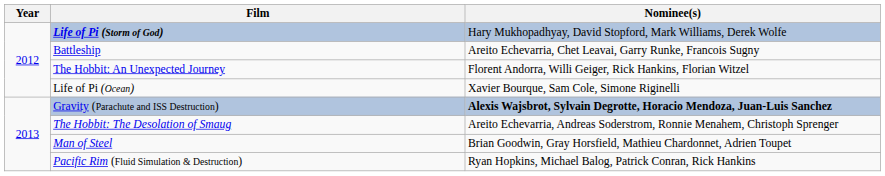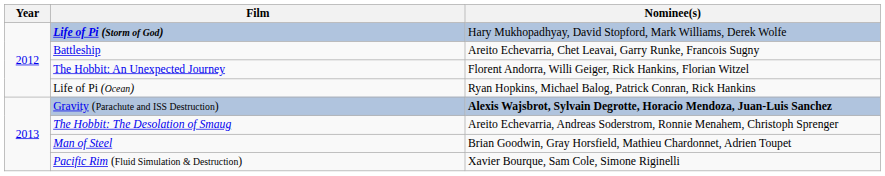Life of Pi (Ocean) | Nominee(s): Xavier Bourque, Sam Cole, Simone Riginelli -> Ryan Hopkins, Michael Balog, Patrick Conran, Rick Hankins
Pacific Rim (Fluid Simulation & Destruction) | Nominee(s): Ryan Hopkins, Michael Balog, Patrick Conran, Rick Hankins -> Xavier Bourque, Sam Cole, Simone Riginelli
